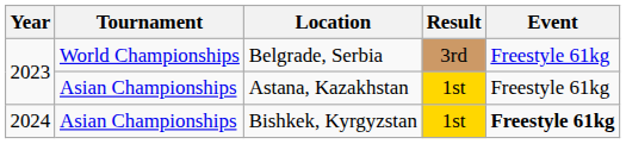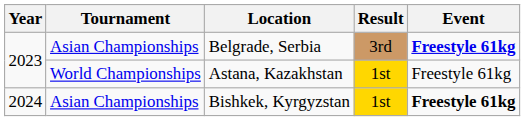Belgrade, Serbia | Tournament: World Championships -> Asian Championships
Belgrade, Serbia | Event: normal -> bold
Astana, Kazakhstan | Tournament: Asian Championships -> World Championships
